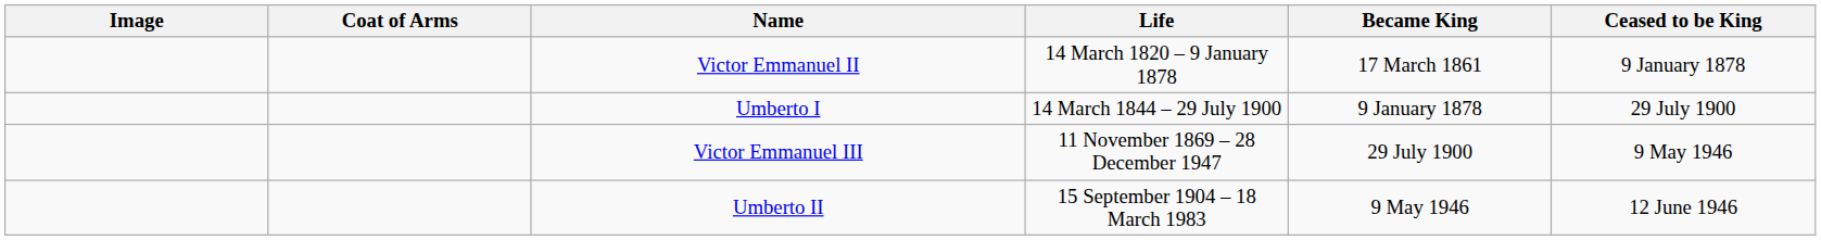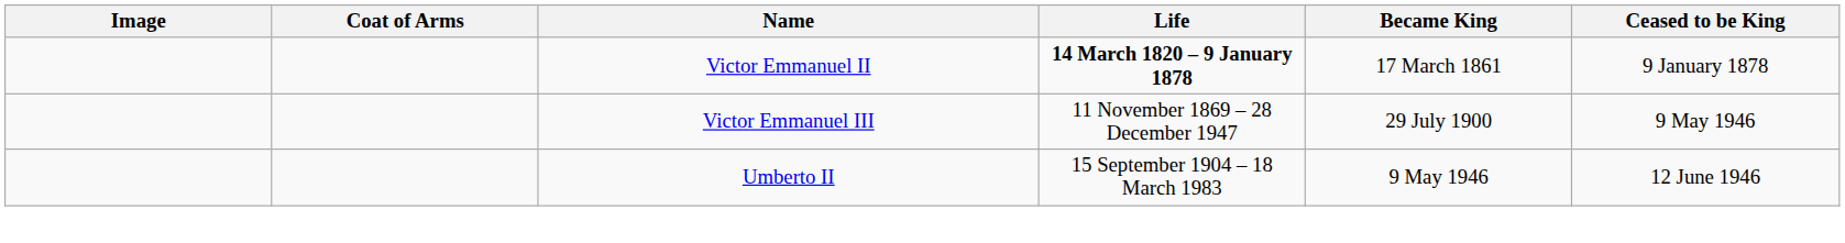Victor Emmanuel II | Life: normal -> bold
- row: Umberto I | 14 March 1844 – 29 July 1900 | 9 January 1878 | 29 July 1900
